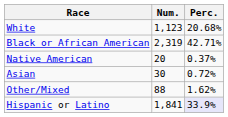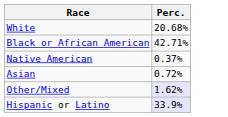- column: Num. | 1,123 | 2,319 | 20 | 30 | 88 | 1,841
Other/Mixed | Perc.: no background -> lavender background
